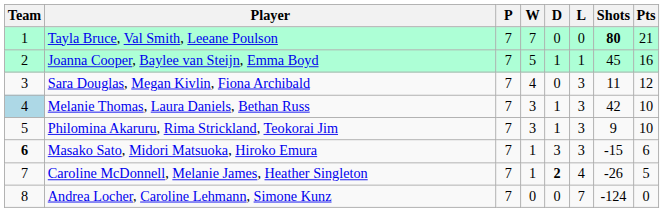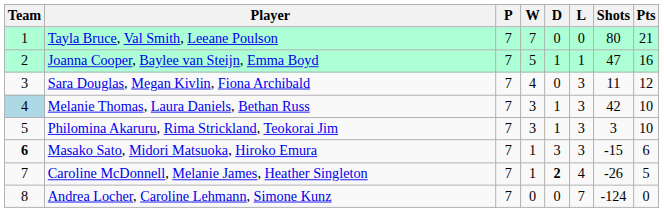Tayla Bruce, Val Smith, Leeane Poulson | Shots: bold -> normal
Joanna Cooper, Baylee van Steijn, Emma Boyd | Shots: 45 -> 47
Philomina Akaruru, Rima Strickland, Teokorai Jim | Shots: 9 -> 3
